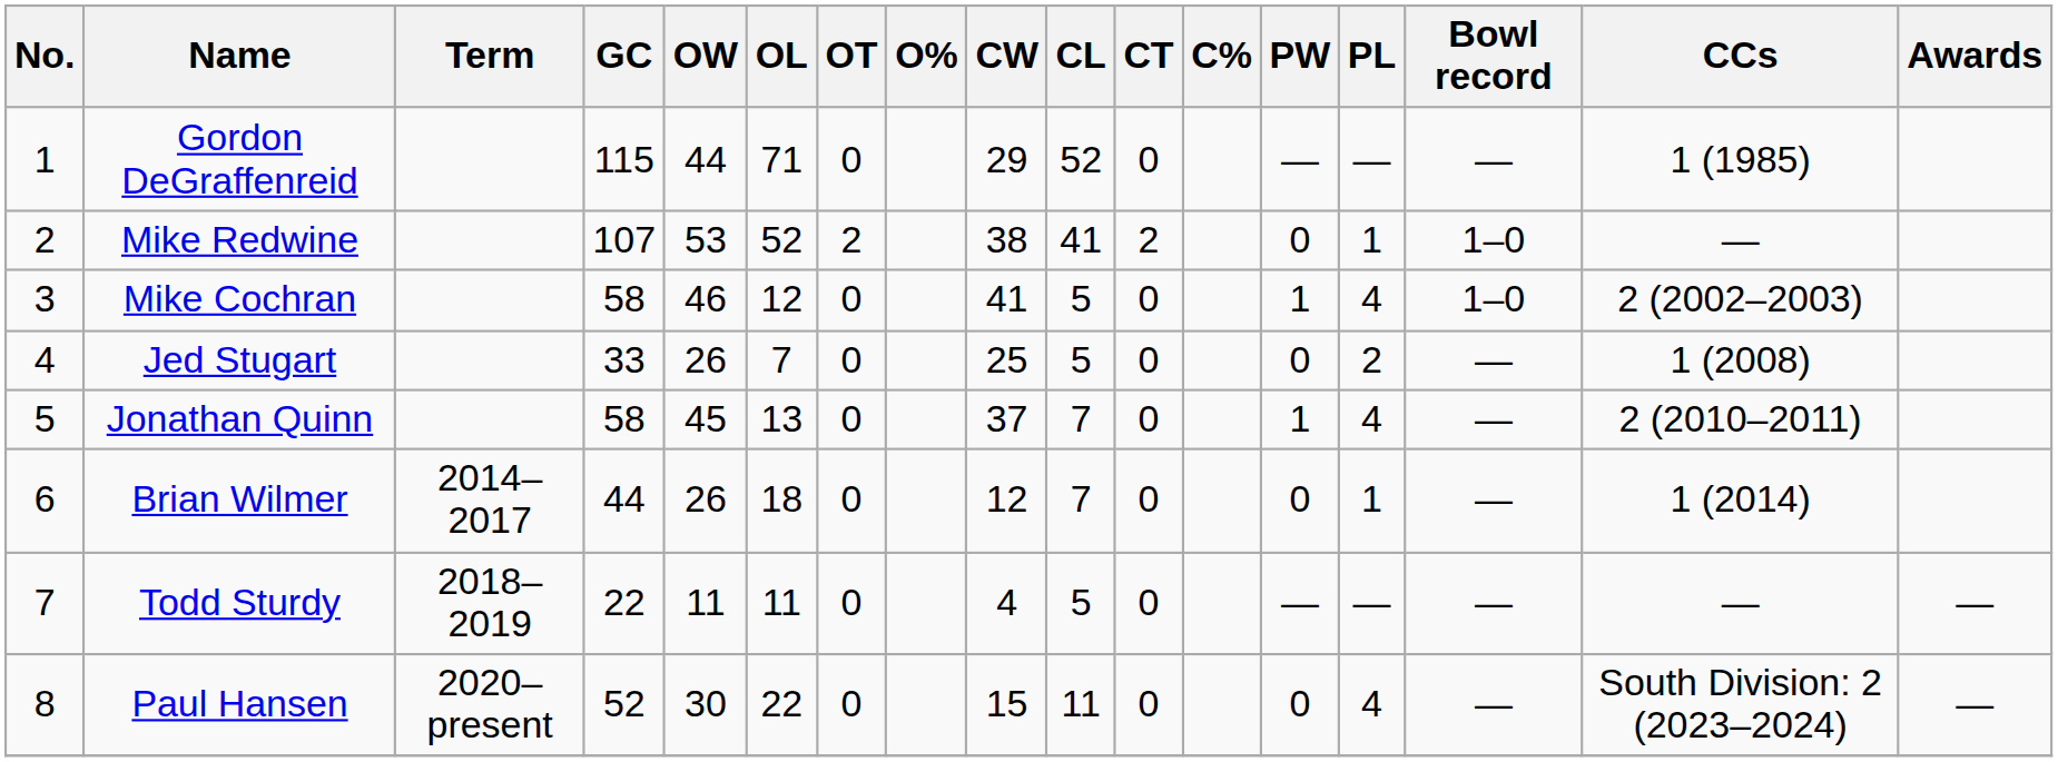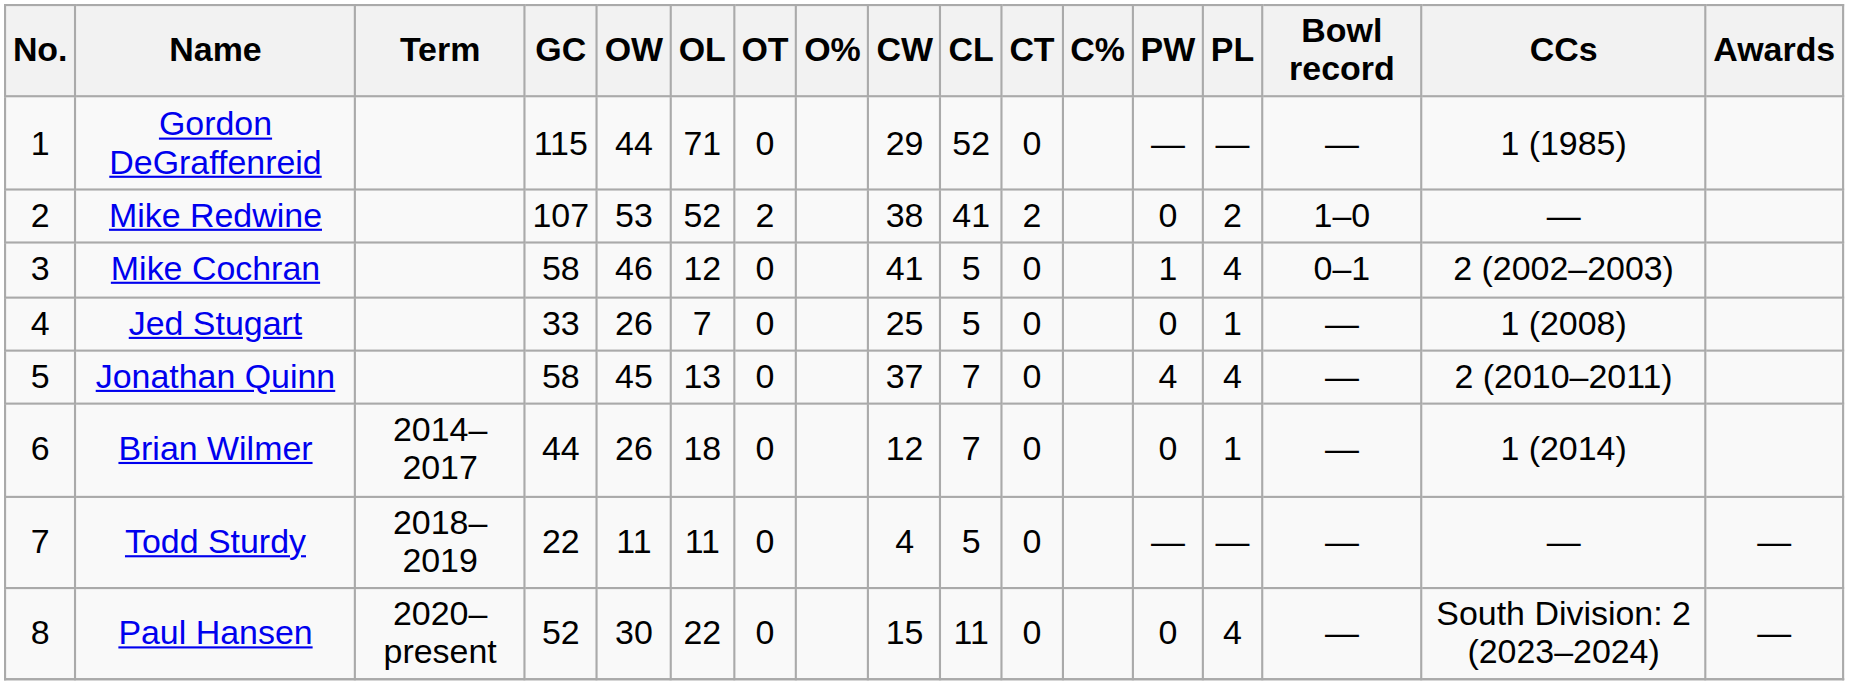Mike Redwine | PL: 1 -> 2
Mike Cochran | Bowl record: 1–0 -> 0–1
Jed Stugart | PL: 2 -> 1
Jonathan Quinn | PW: 1 -> 4
